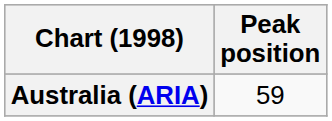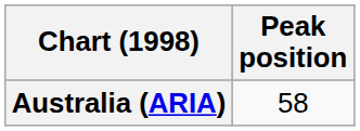Australia (ARIA) | Peak position: 59 -> 58
